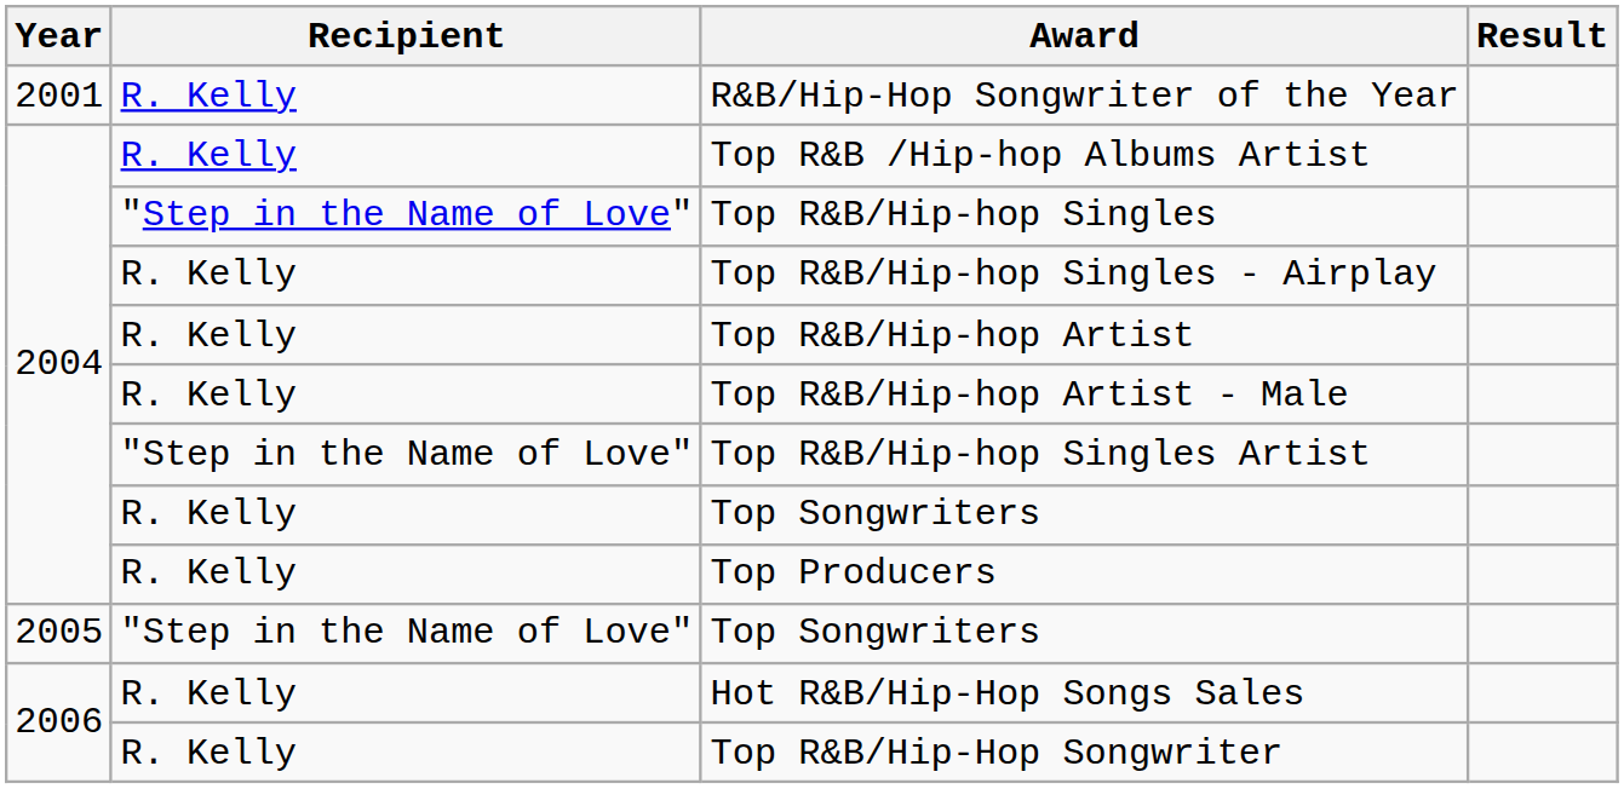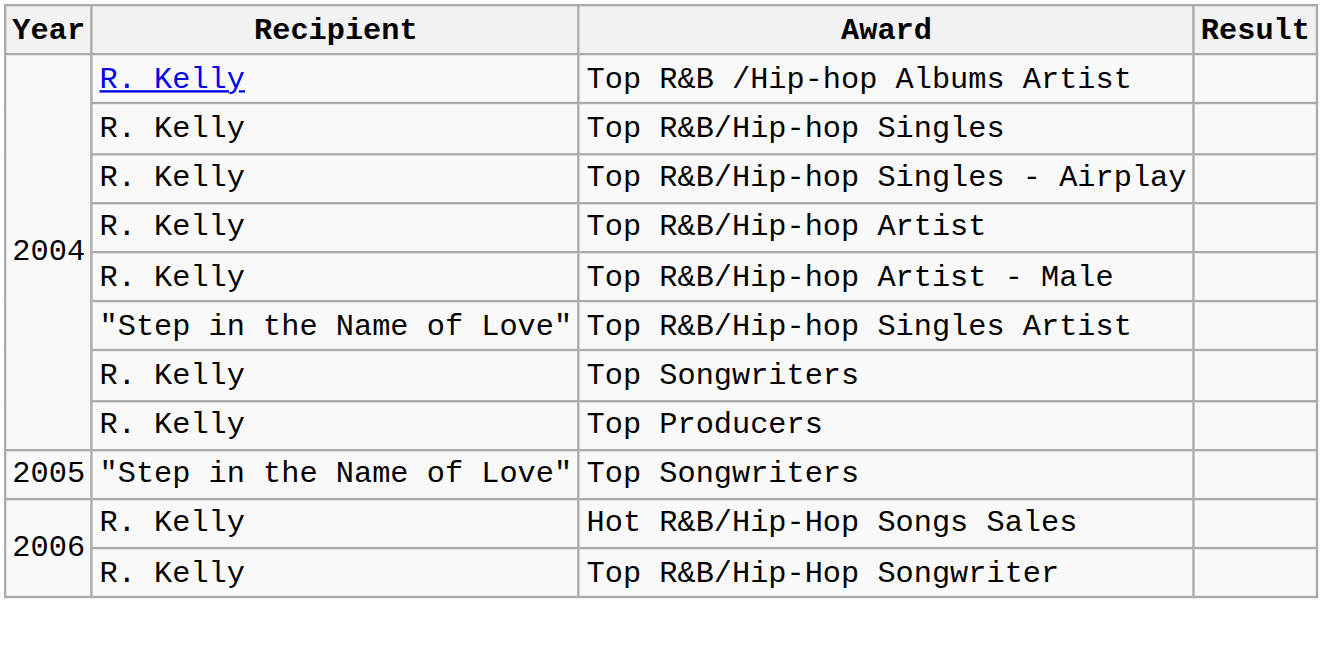- row: 2001 | R. Kelly | R&B/Hip-Hop Songwriter of the Year
Top R&B/Hip-hop Singles | Recipient: "Step in the Name of Love" -> R. Kelly
